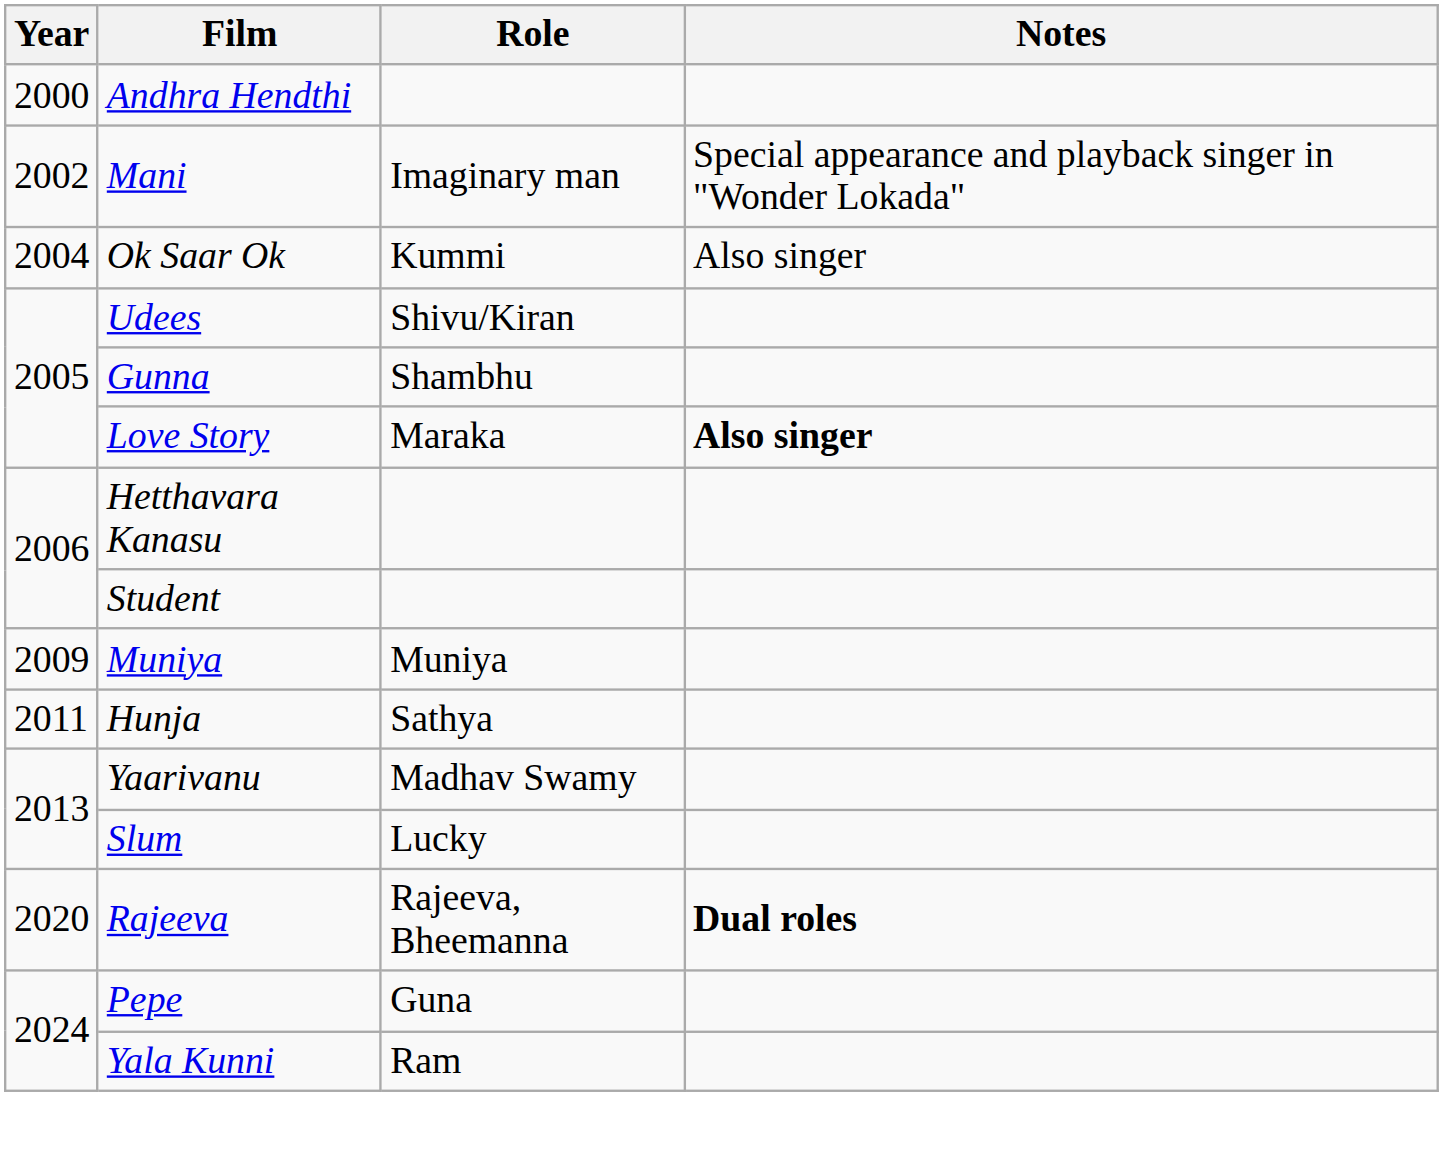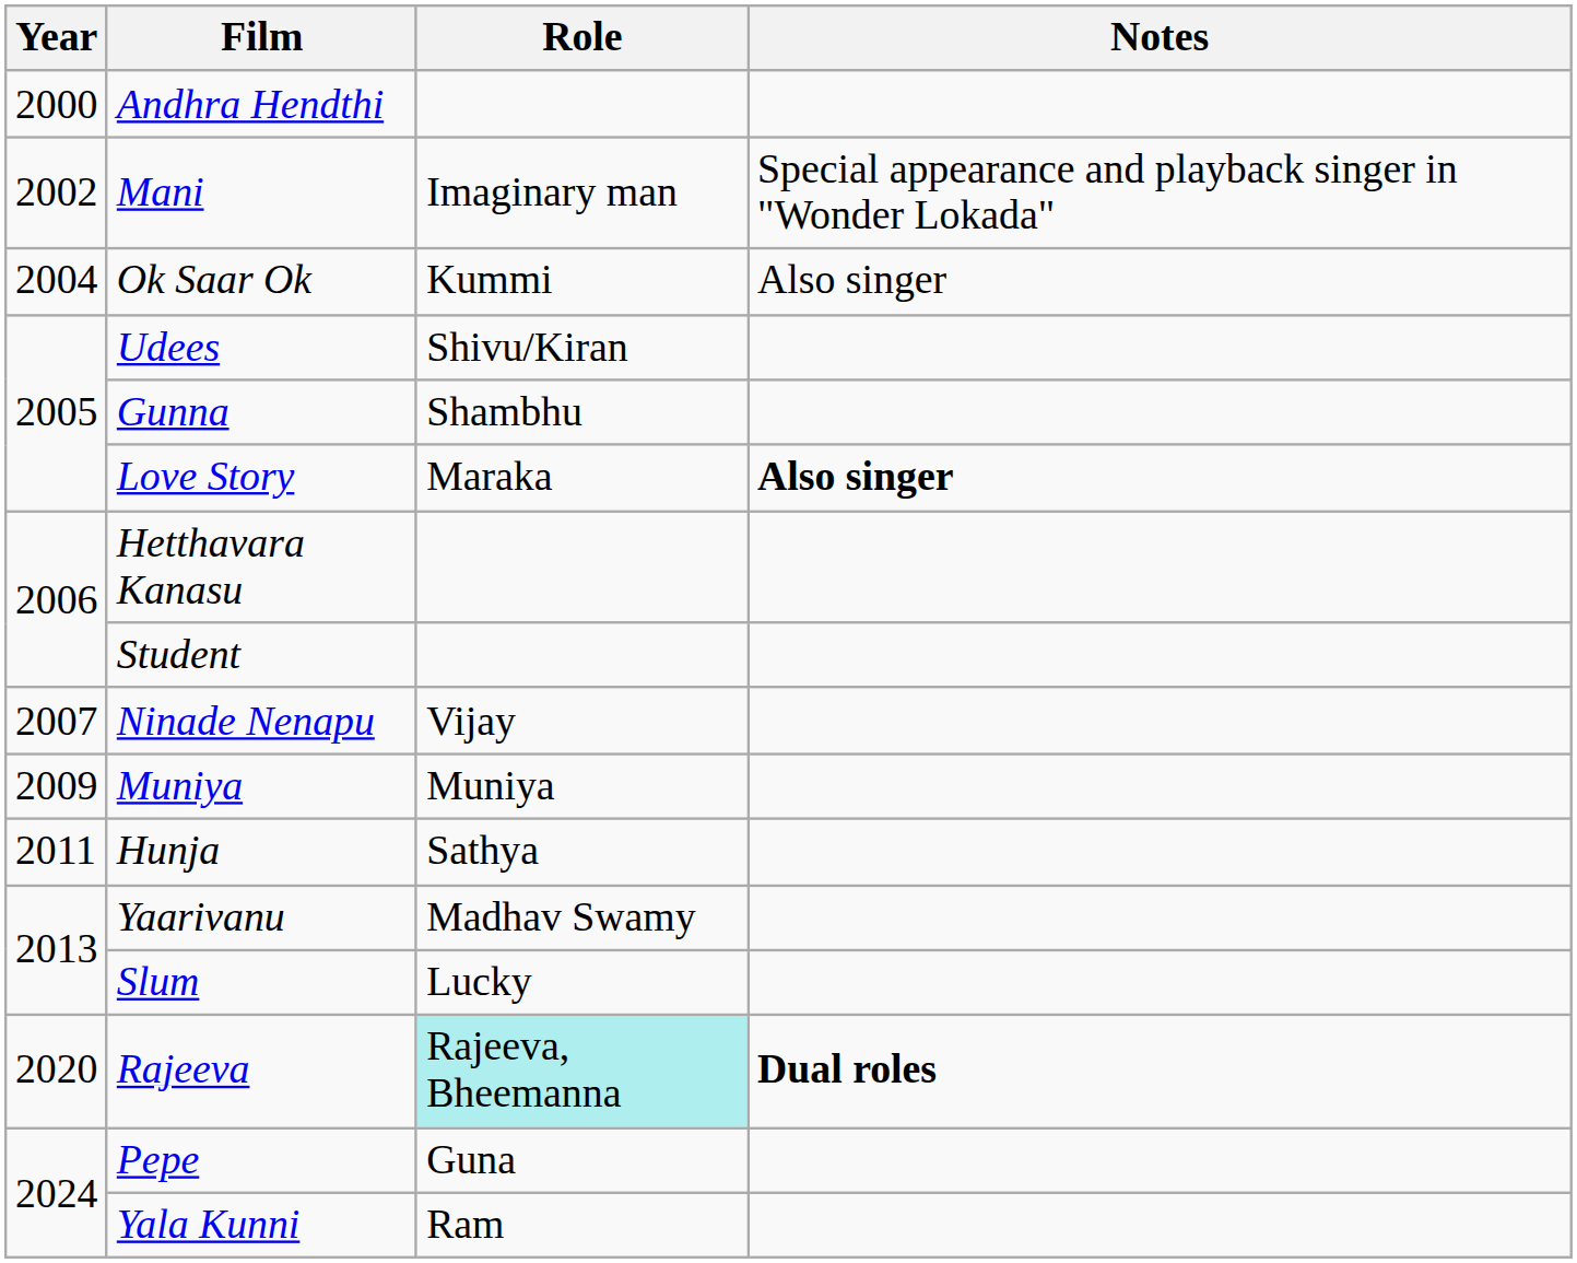+ row: 2007 | Ninade Nenapu | Vijay
Rajeeva | Role: no background -> paleturquoise background
